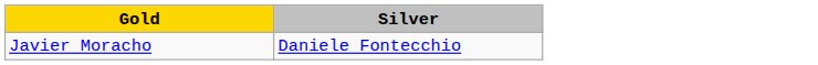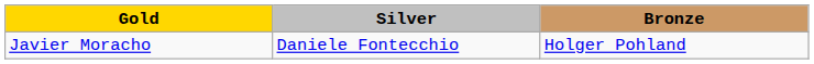+ column: Bronze | Holger Pohland
